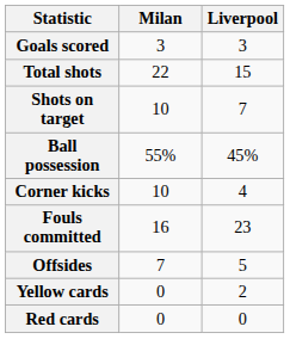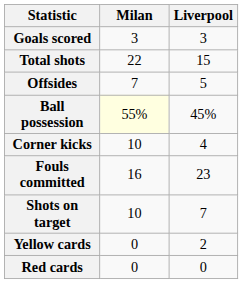rows swapped: Shots on target <-> Offsides
Ball possession | Milan: no background -> lightyellow background
